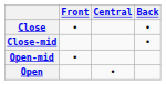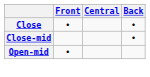- row: Open | •
